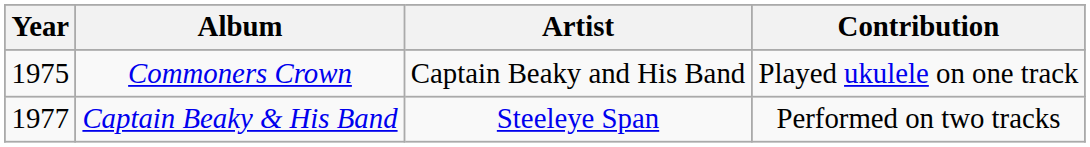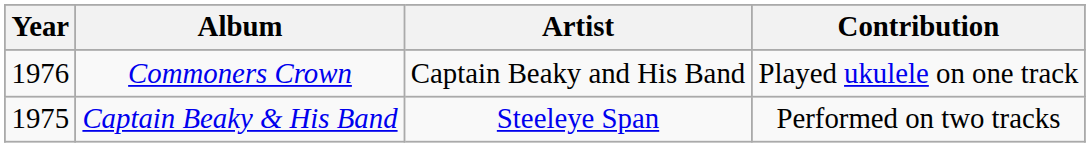Commoners Crown | Year: 1975 -> 1976
Captain Beaky & His Band | Year: 1977 -> 1975
